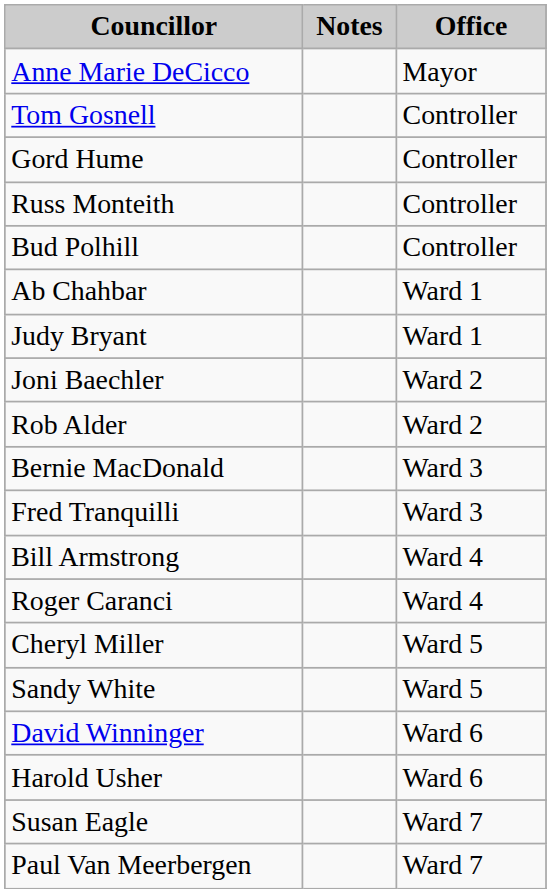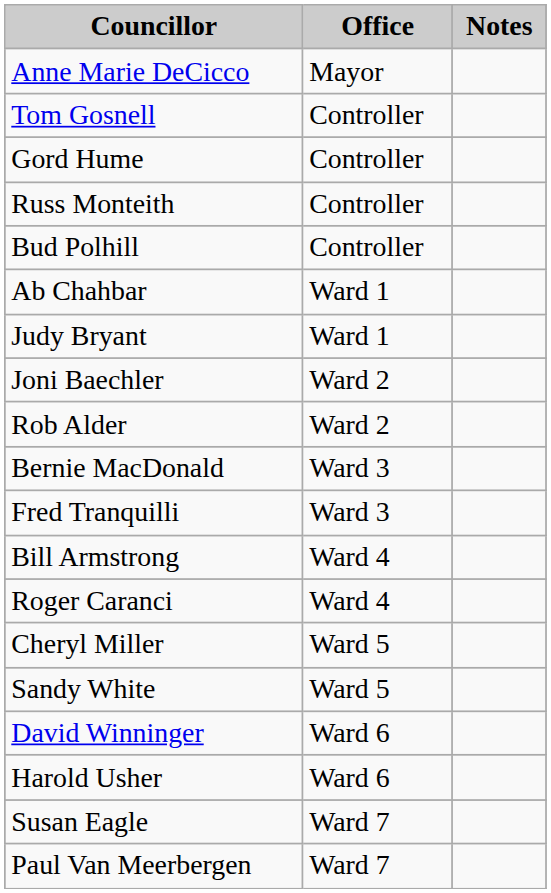columns swapped: Office <-> Notes
